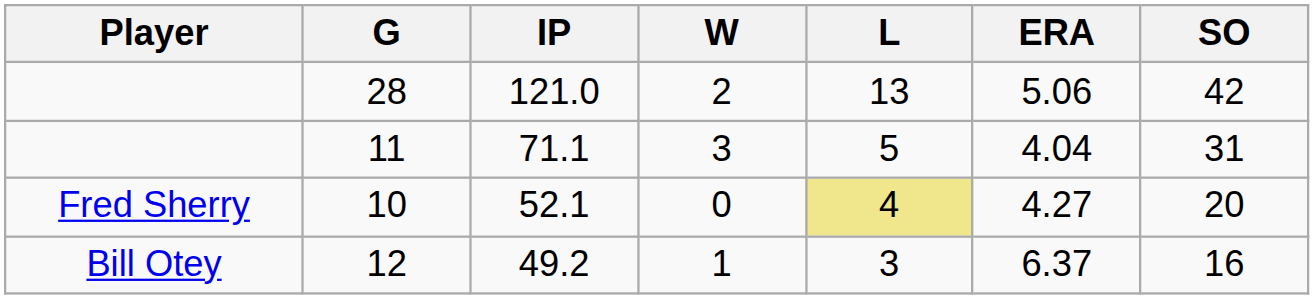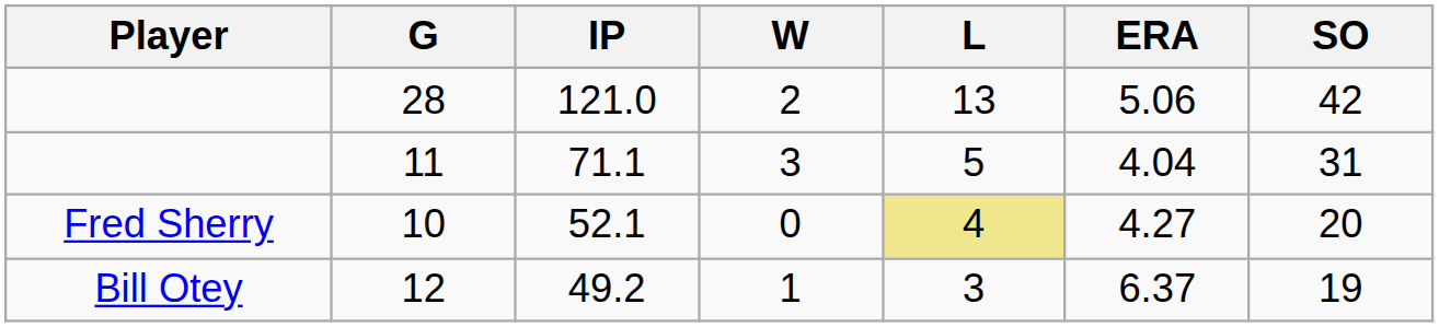12 | SO: 16 -> 19
